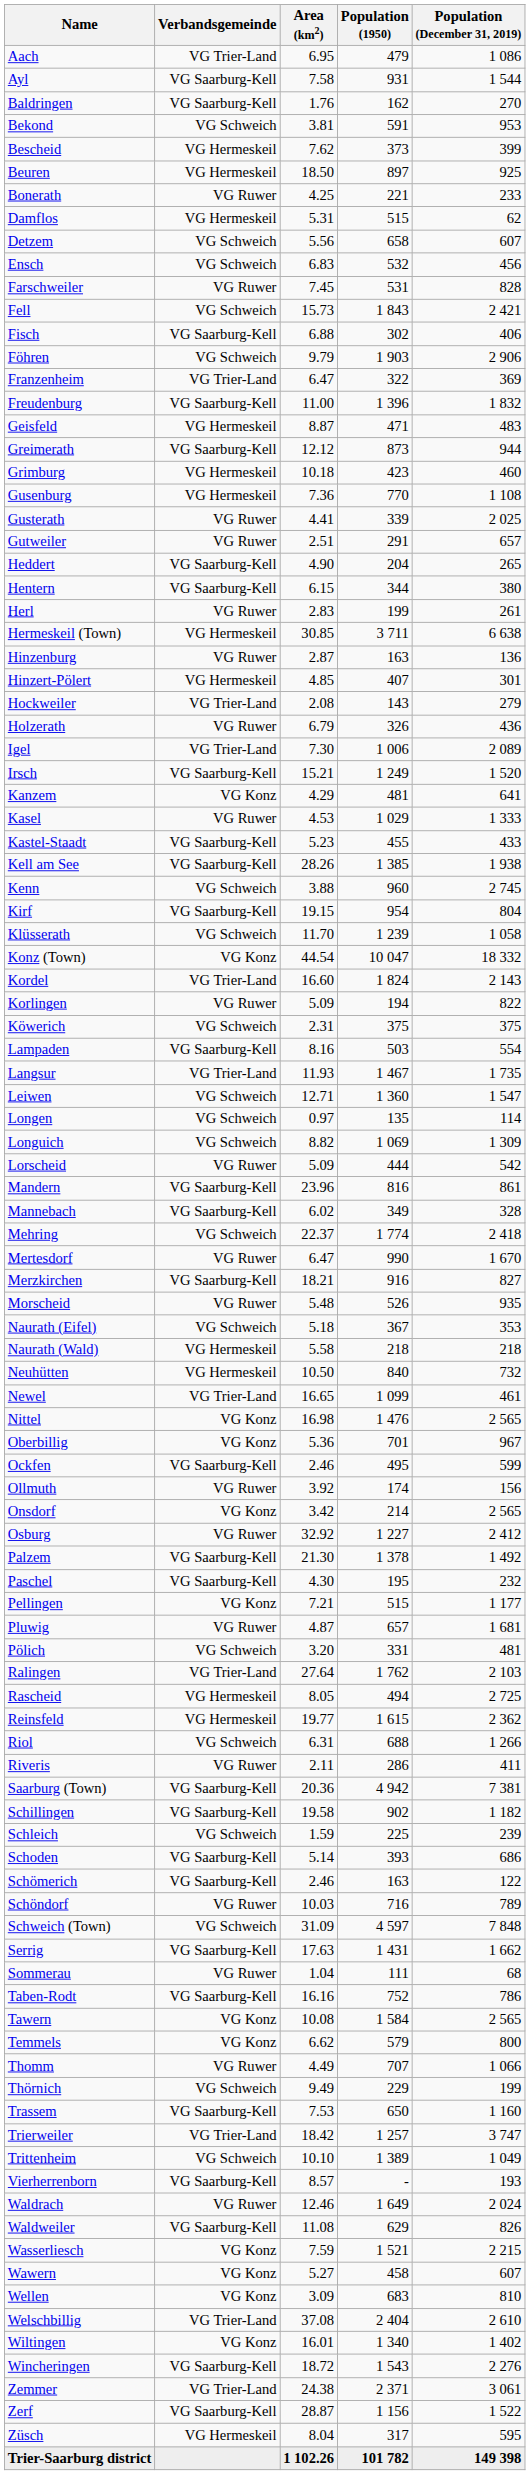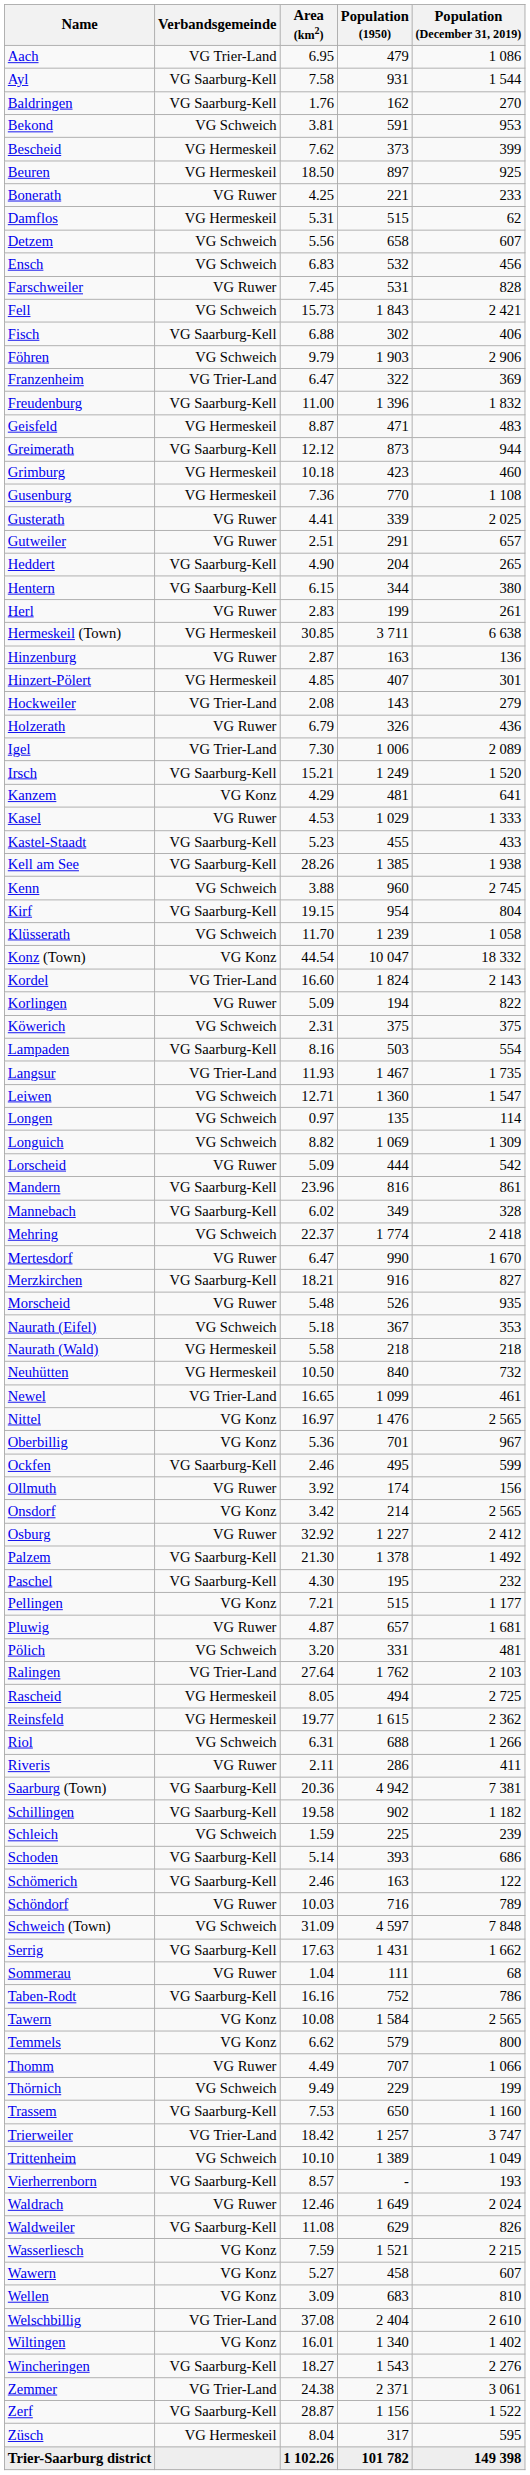Nittel | Area (km2): 16.98 -> 16.97
Wincheringen | Area (km2): 18.72 -> 18.27
